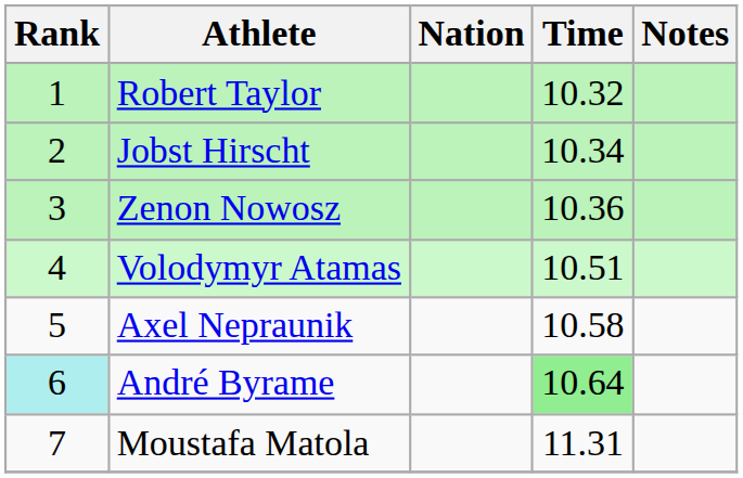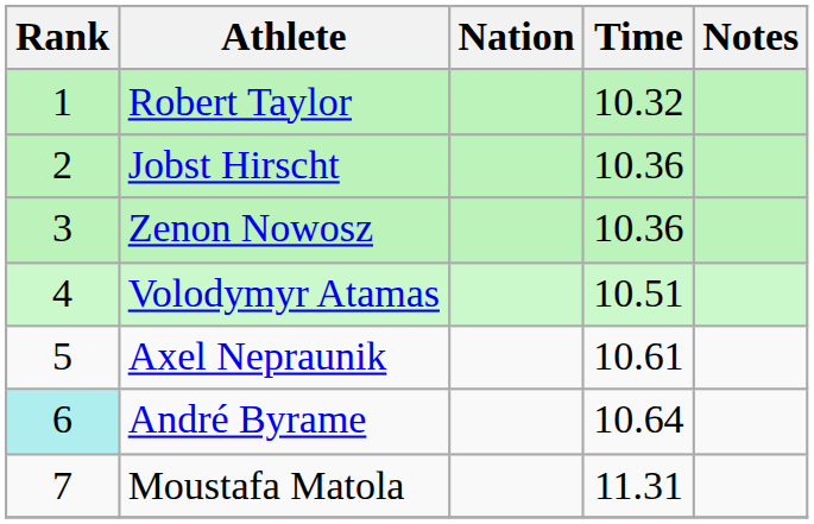Jobst Hirscht | Time: 10.34 -> 10.36
Axel Nepraunik | Time: 10.58 -> 10.61
André Byrame | Time: lightgreen background -> no background
